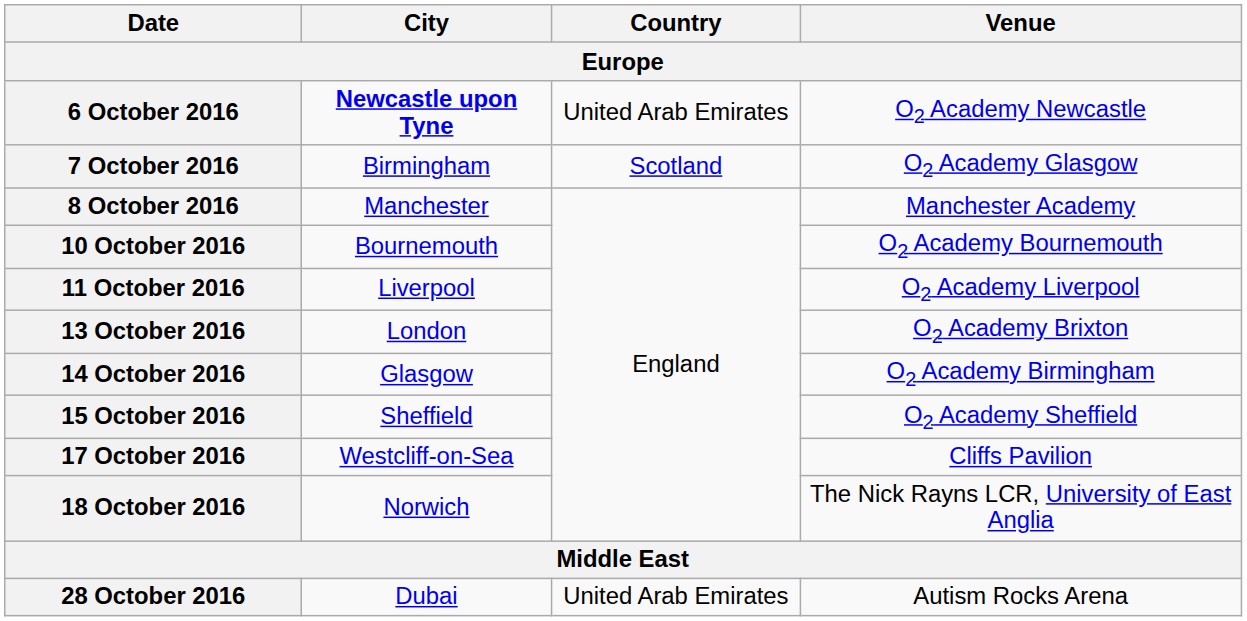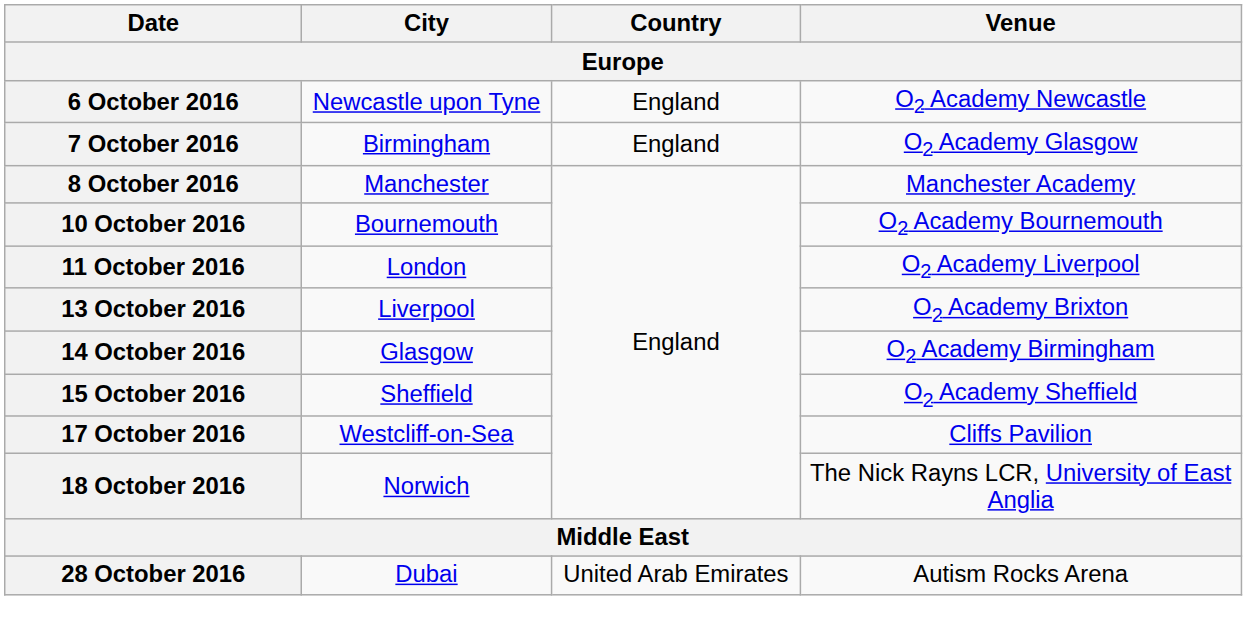6 October 2016 | City: bold -> normal
6 October 2016 | Country: United Arab Emirates -> England
7 October 2016 | Country: Scotland -> England
11 October 2016 | City: Liverpool -> London
13 October 2016 | City: London -> Liverpool
